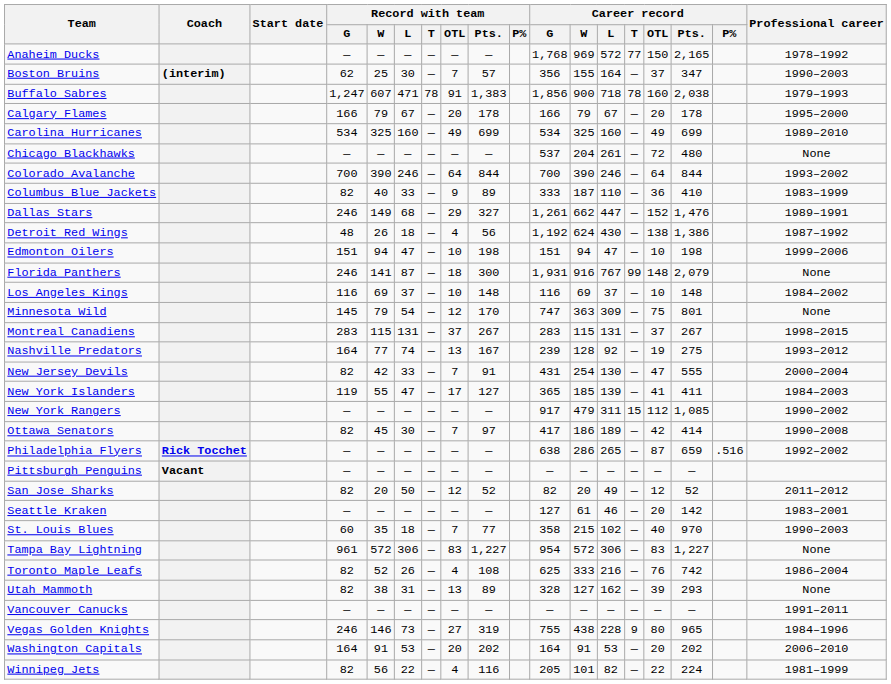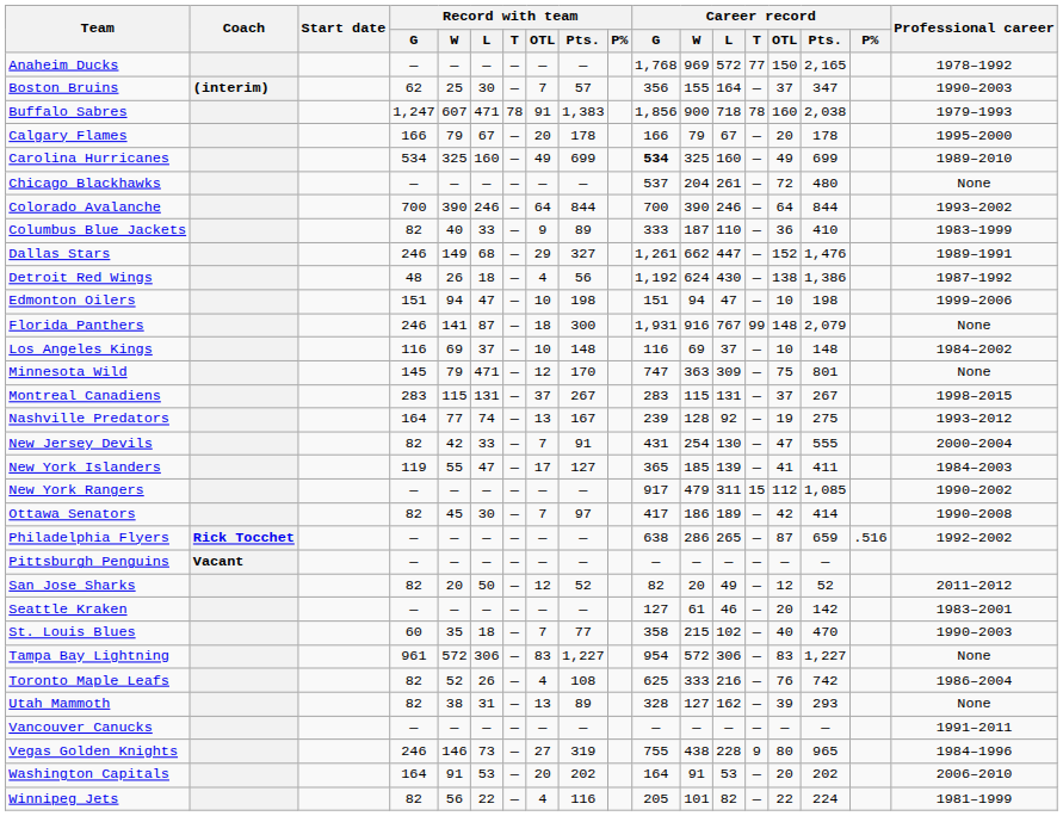Carolina Hurricanes | Career record / G: normal -> bold
Minnesota Wild | Record with team / L: 54 -> 471
St. Louis Blues | Career record / Pts.: 970 -> 470
